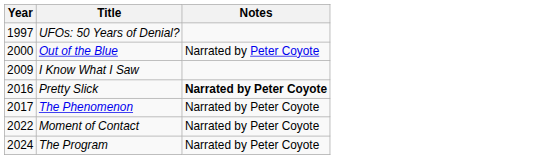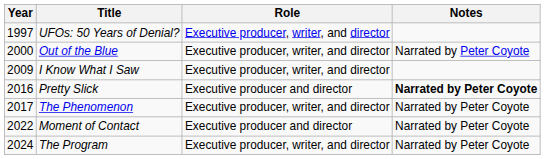+ column: Role | Executive producer, writer, and director | Executive producer, writer, and director | Executive producer, writer, and director | Executive producer and director | Executive producer, writer, and director | Executive producer and director | Executive producer, writer, and director
